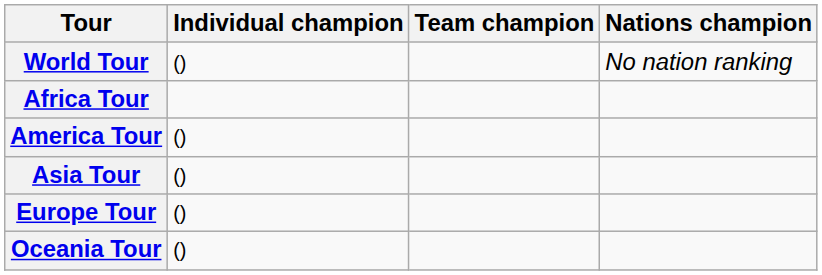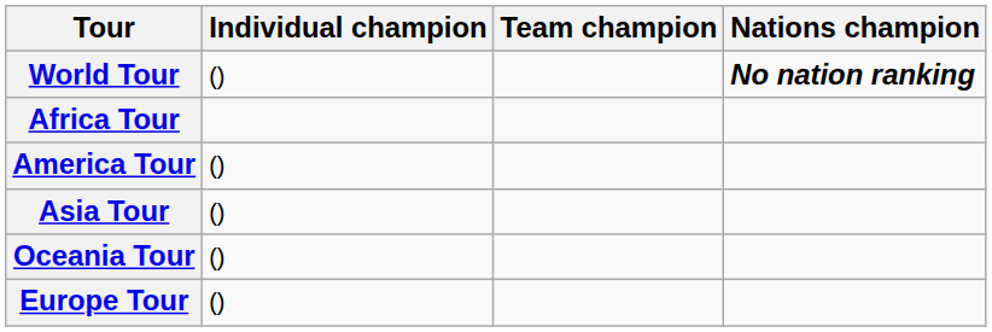World Tour | Nations champion: normal -> bold
rows swapped: Europe Tour <-> Oceania Tour
